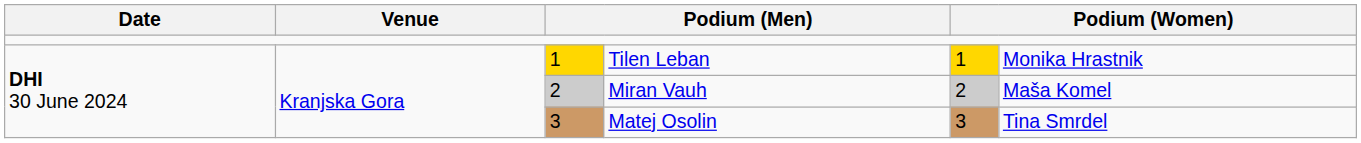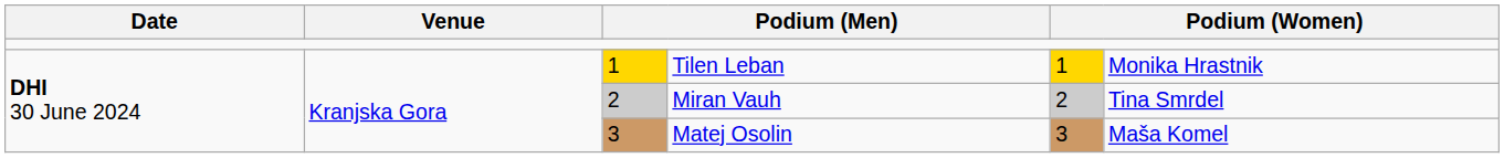Miran Vauh | column 6: Maša Komel -> Tina Smrdel
Matej Osolin | column 6: Tina Smrdel -> Maša Komel
